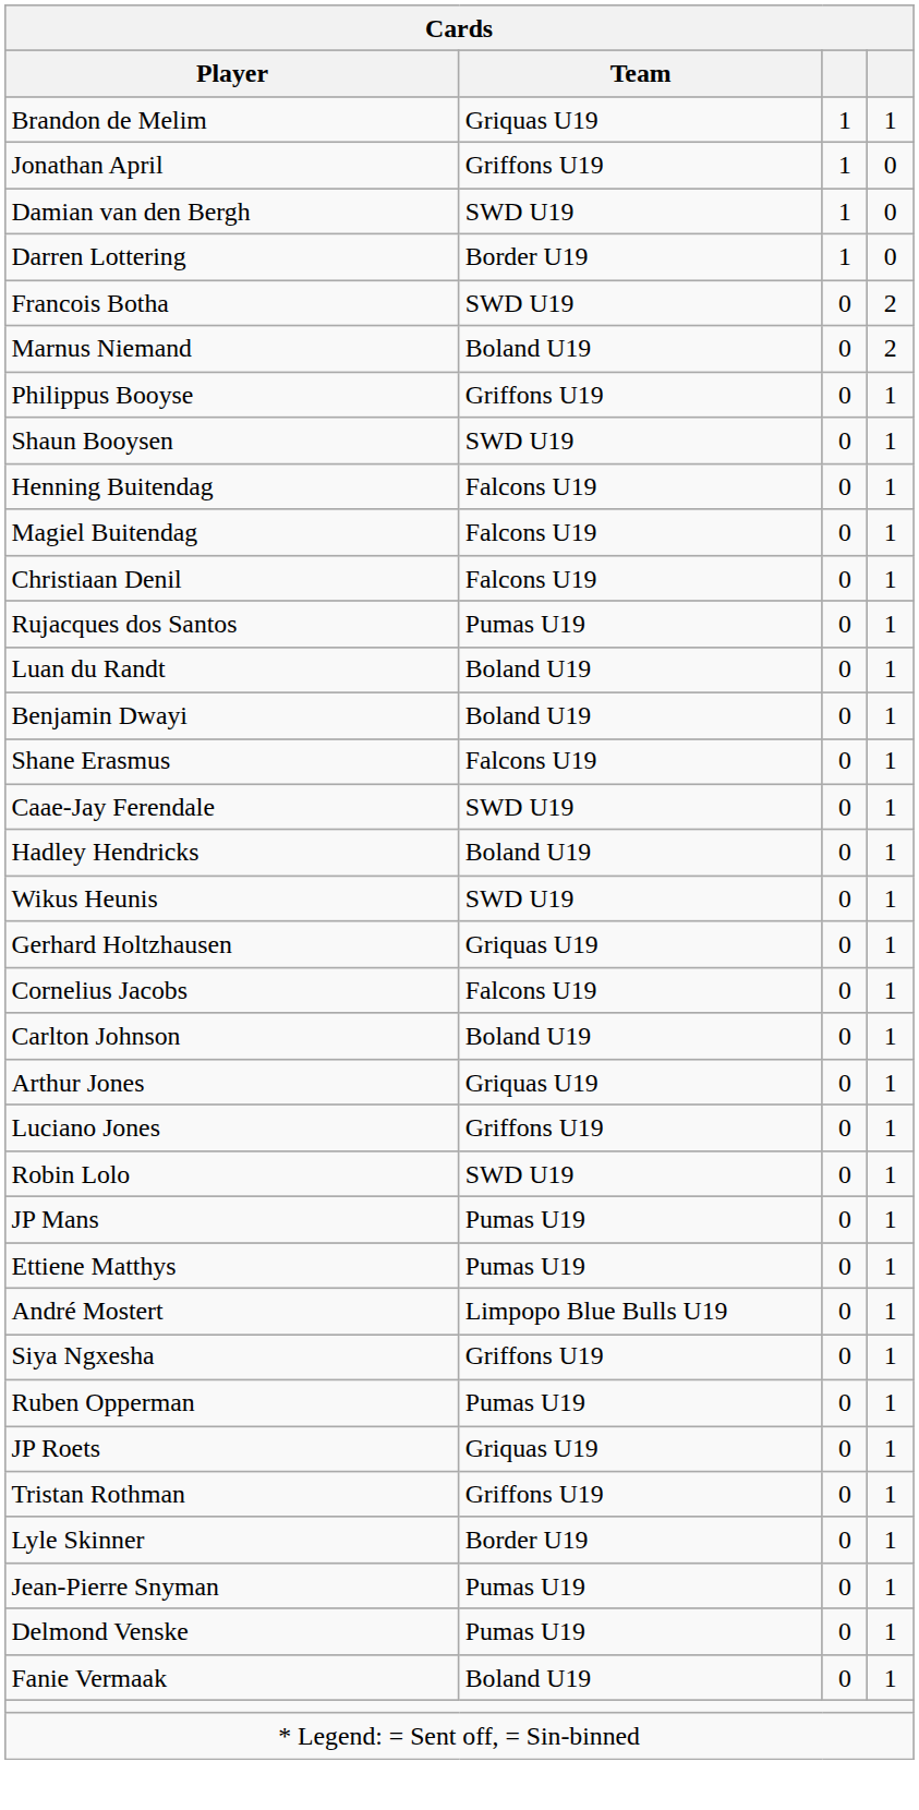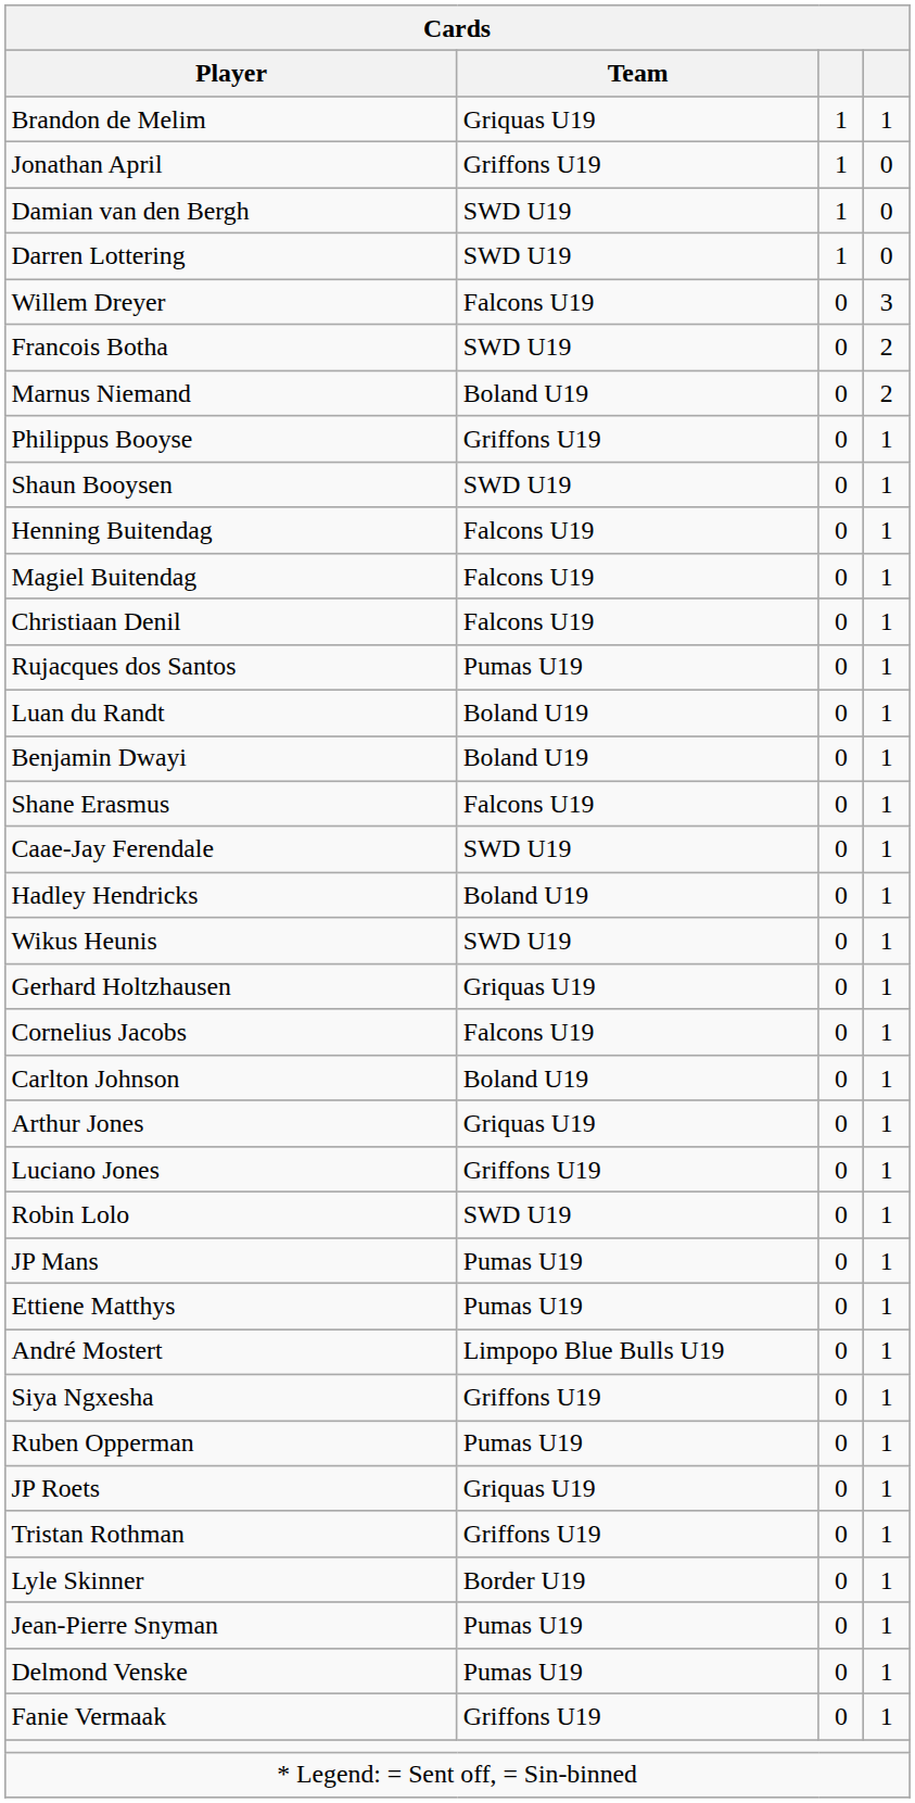Darren Lottering | Team: Border U19 -> SWD U19
+ row: Willem Dreyer | Falcons U19 | 0 | 3
Fanie Vermaak | Team: Boland U19 -> Griffons U19
